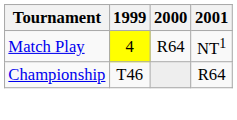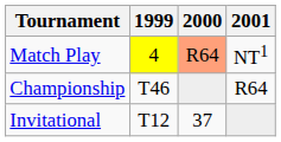Match Play | 2000: no background -> lightsalmon background
+ row: Invitational | T12 | 37
